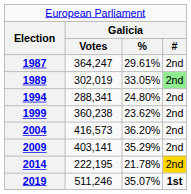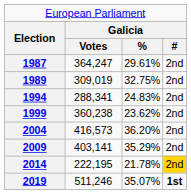1989 | column 2: 302,019 -> 309,019
1989 | column 3: 33.05% -> 32.75%
1989 | column 4: lightgreen background -> no background
1994 | column 3: 24.80% -> 24.83%
